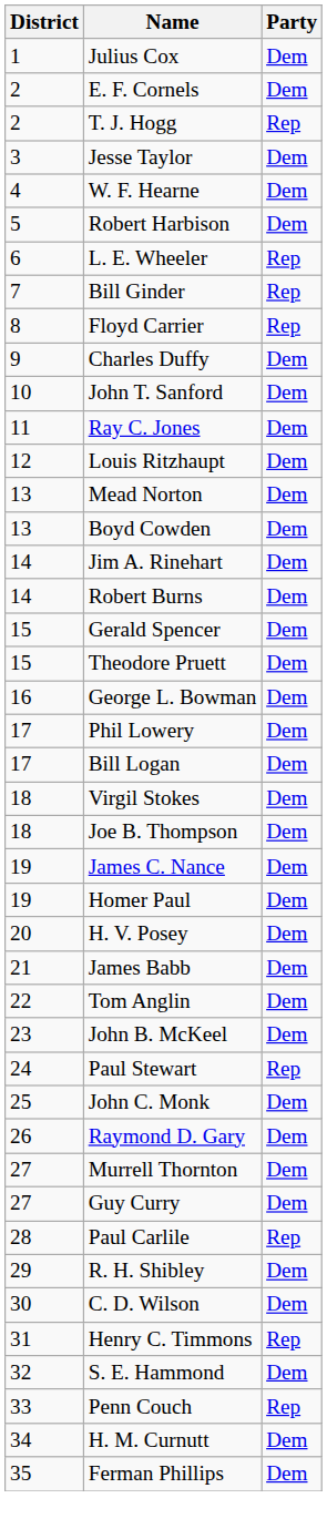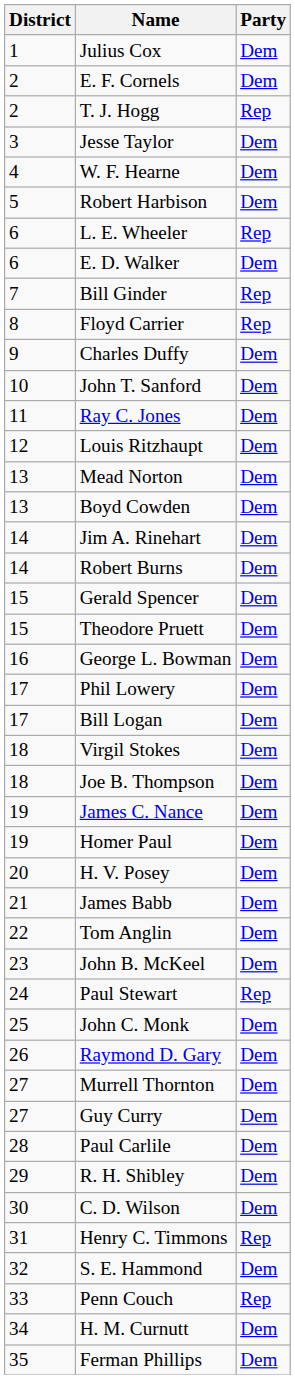+ row: 6 | E. D. Walker | Dem
Paul Carlile | Party: Rep -> Dem
